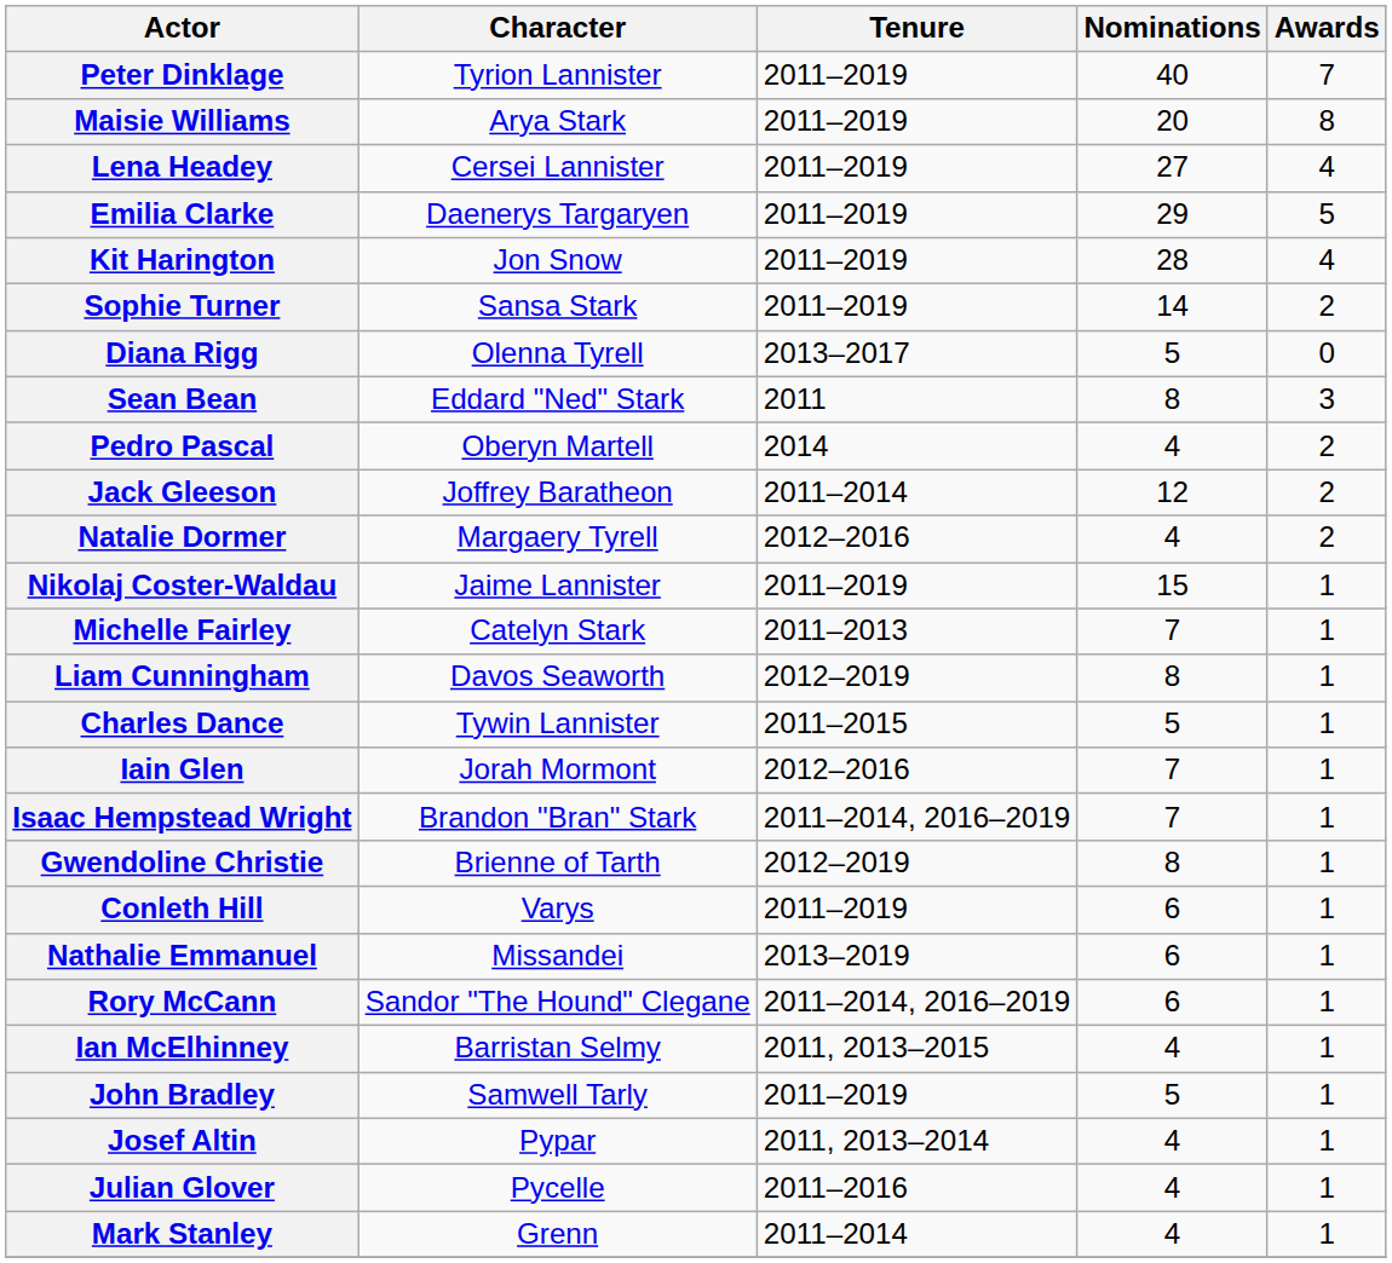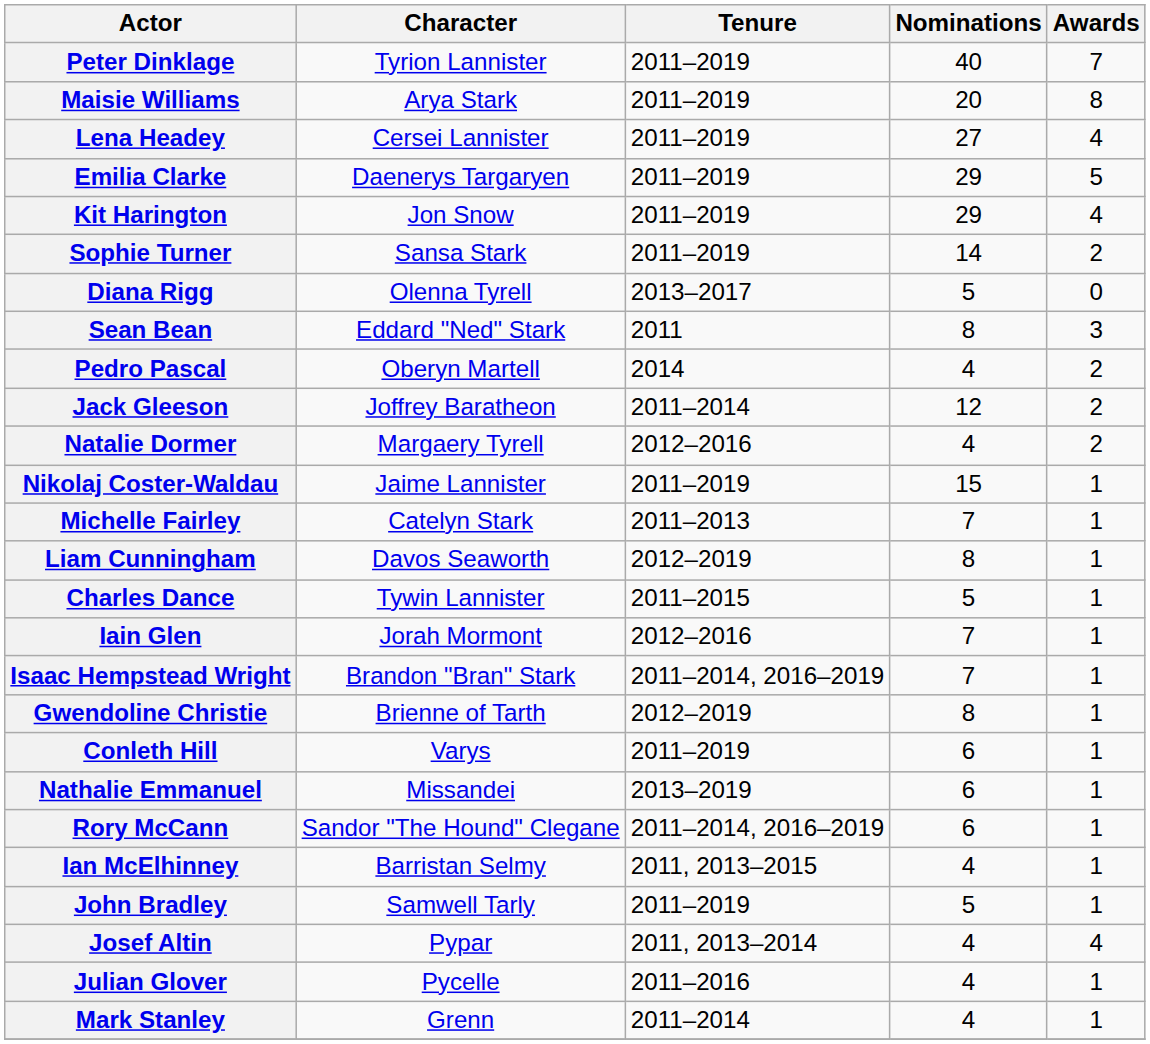Kit Harington | Nominations: 28 -> 29
Josef Altin | Awards: 1 -> 4
